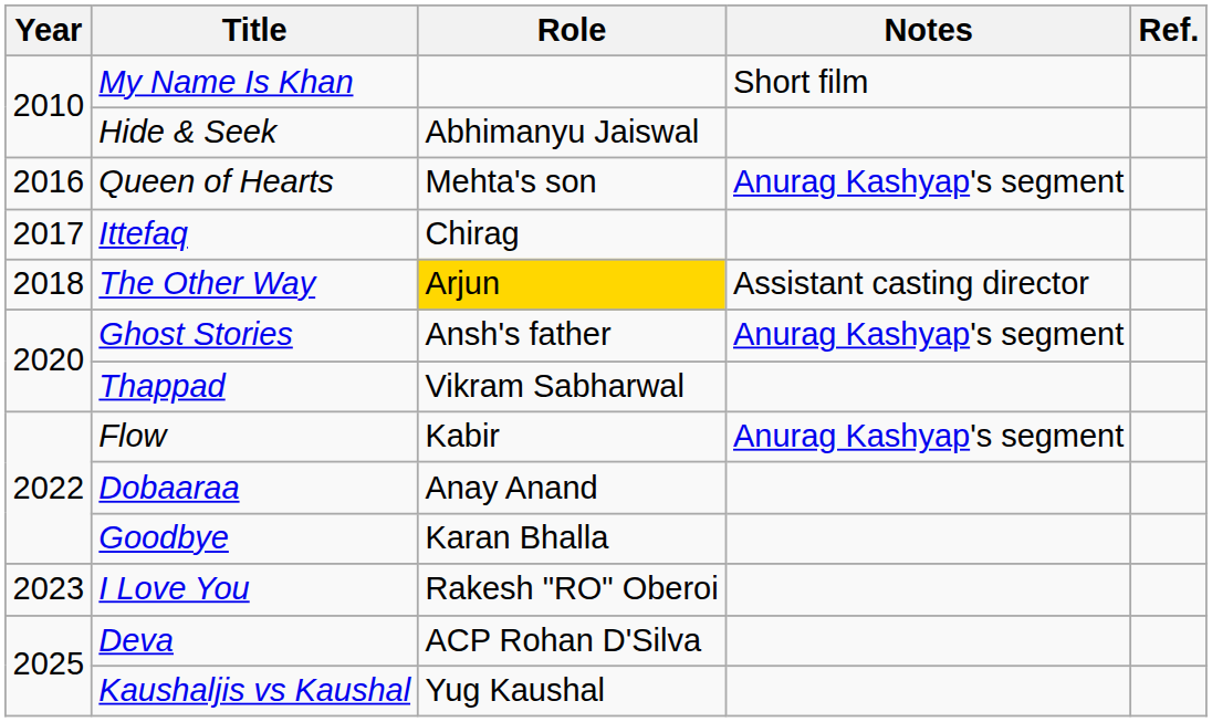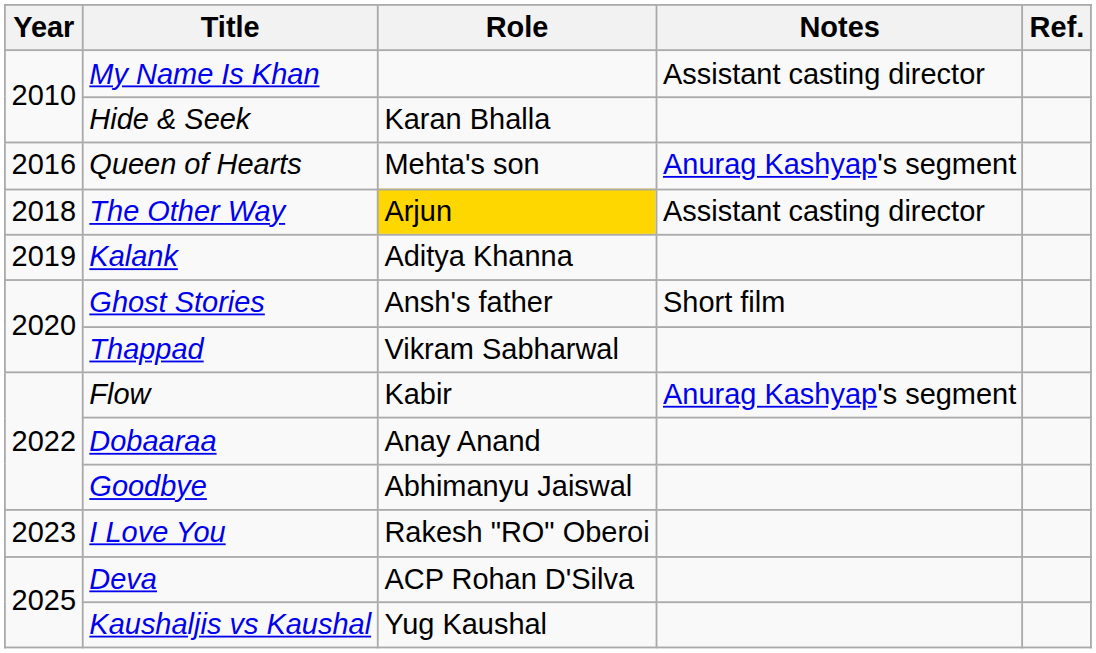My Name Is Khan | Notes: Short film -> Assistant casting director
Hide & Seek | Role: Abhimanyu Jaiswal -> Karan Bhalla
- row: 2017 | Ittefaq | Chirag
+ row: 2019 | Kalank | Aditya Khanna
Ghost Stories | Notes: Anurag Kashyap's segment -> Short film
Goodbye | Role: Karan Bhalla -> Abhimanyu Jaiswal
